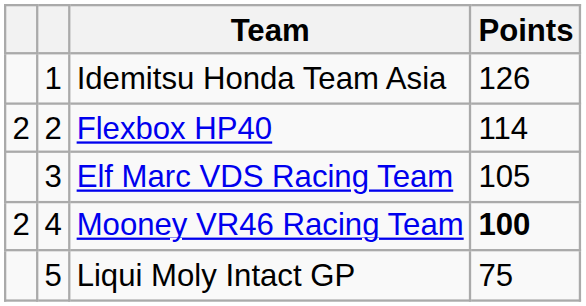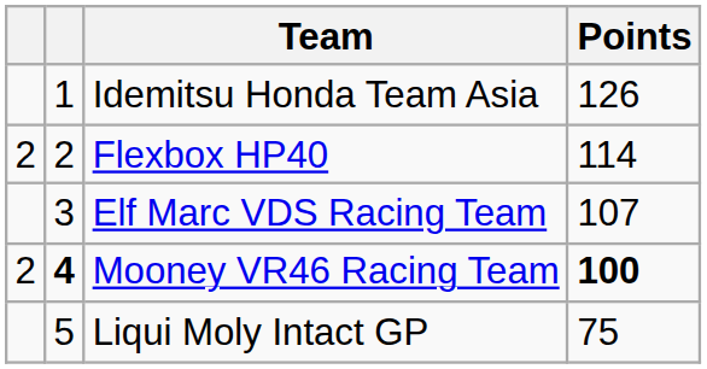Elf Marc VDS Racing Team | Points: 105 -> 107
Mooney VR46 Racing Team | column 2: normal -> bold
